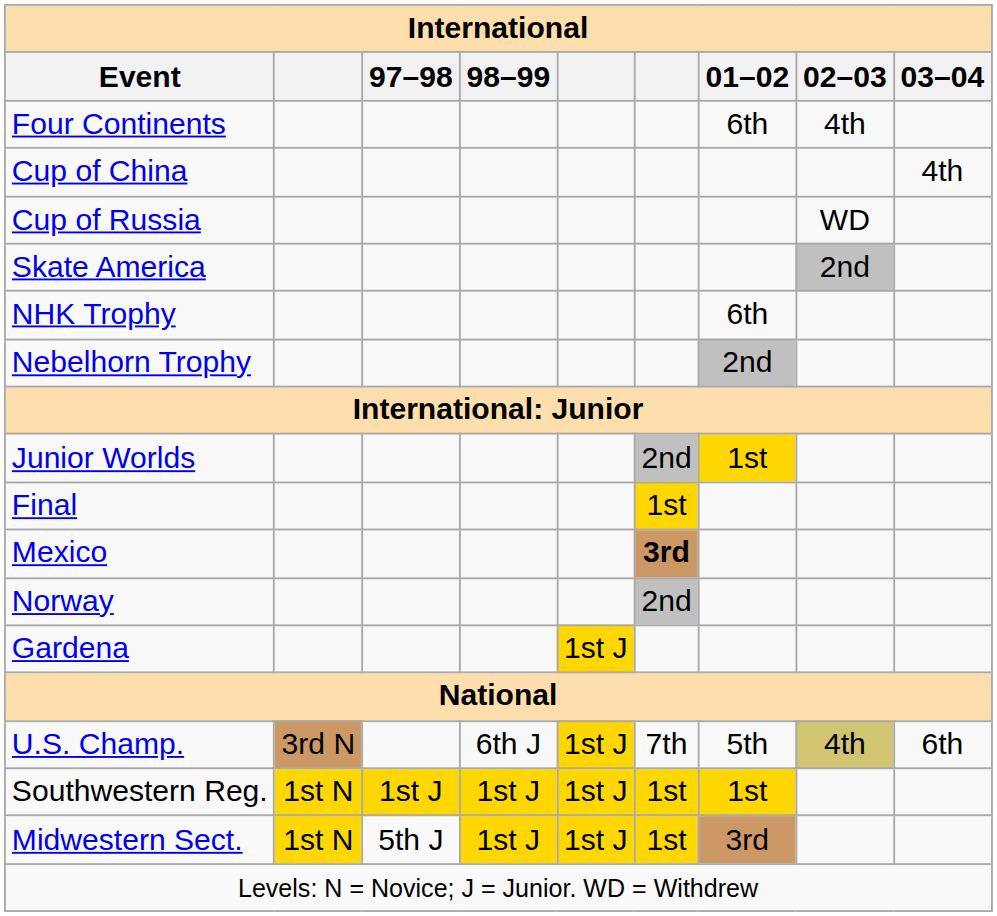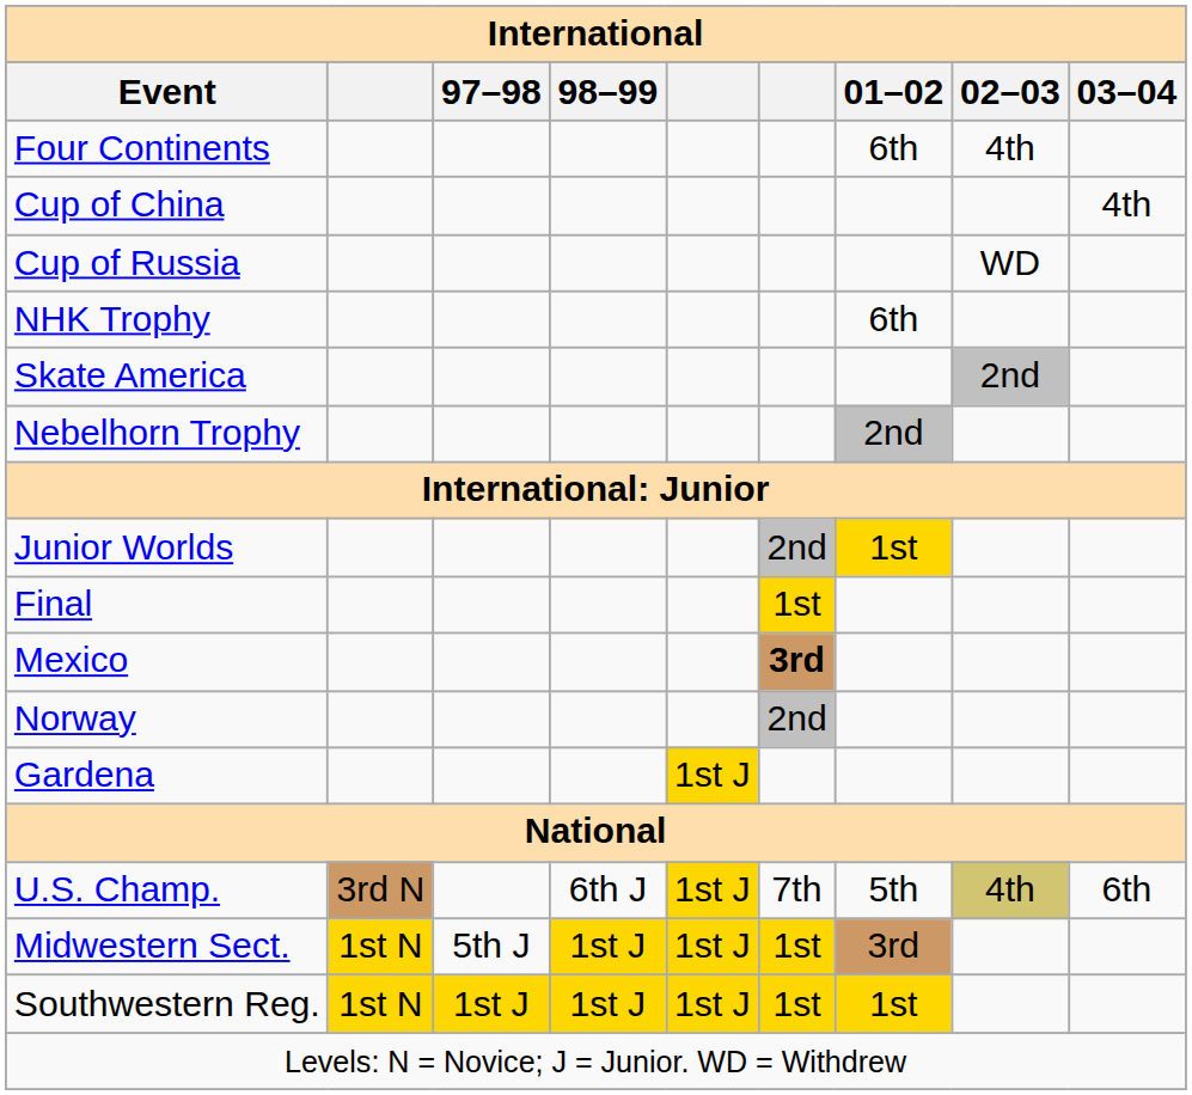rows swapped: NHK Trophy <-> Skate America
rows swapped: Midwestern Sect. <-> Southwestern Reg.
